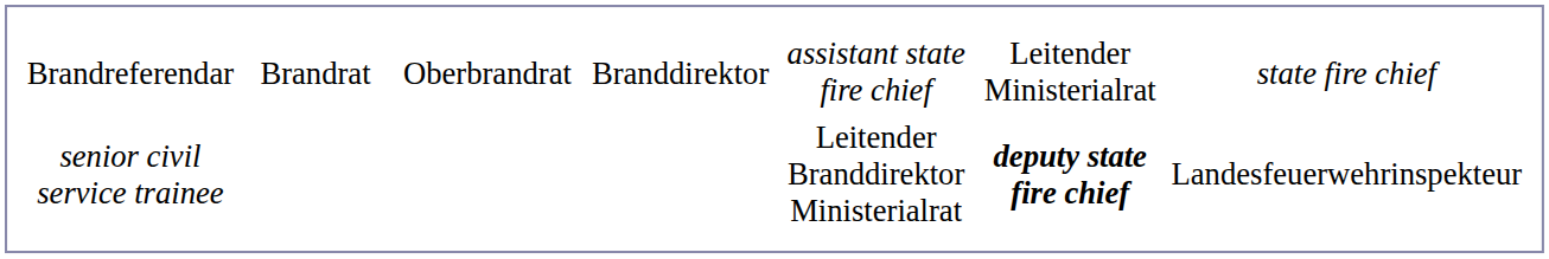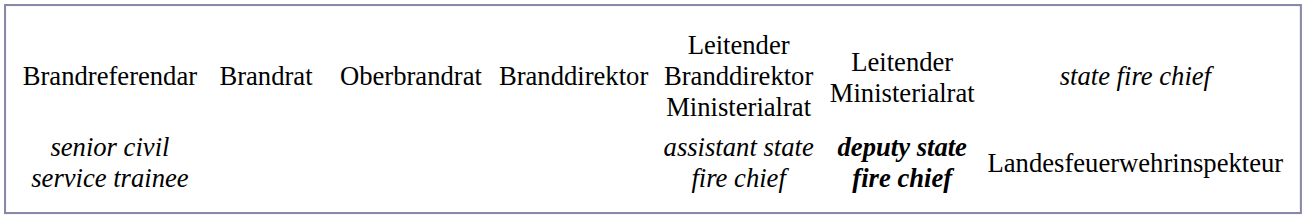Brandreferendar | column 5: assistant state fire chief -> Leitender Branddirektor Ministerialrat
senior civil service trainee | column 5: Leitender Branddirektor Ministerialrat -> assistant state fire chief
